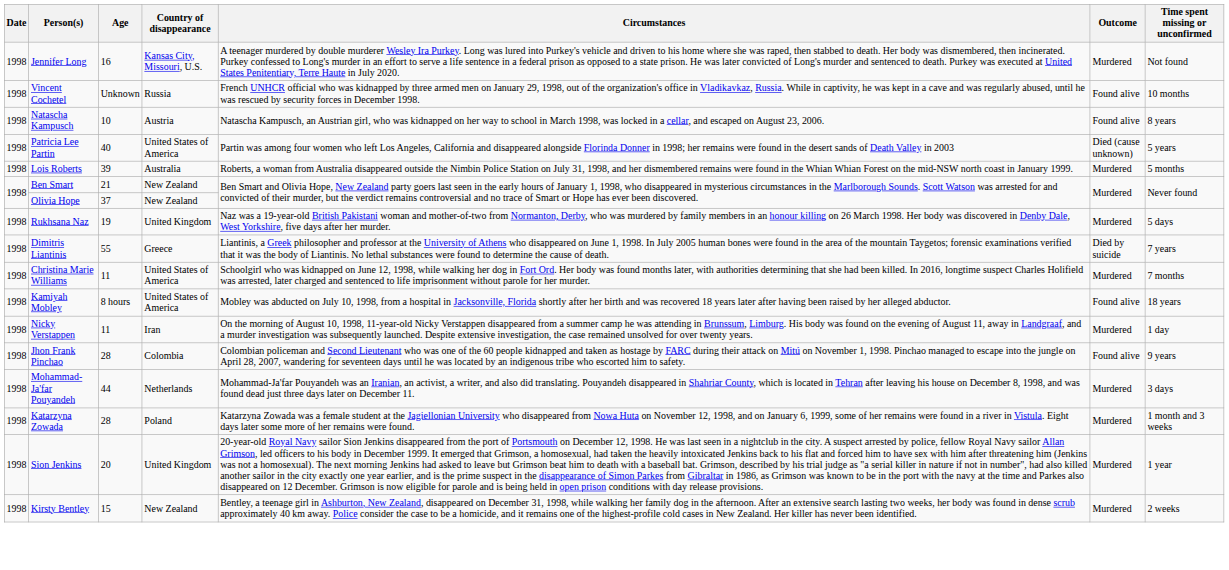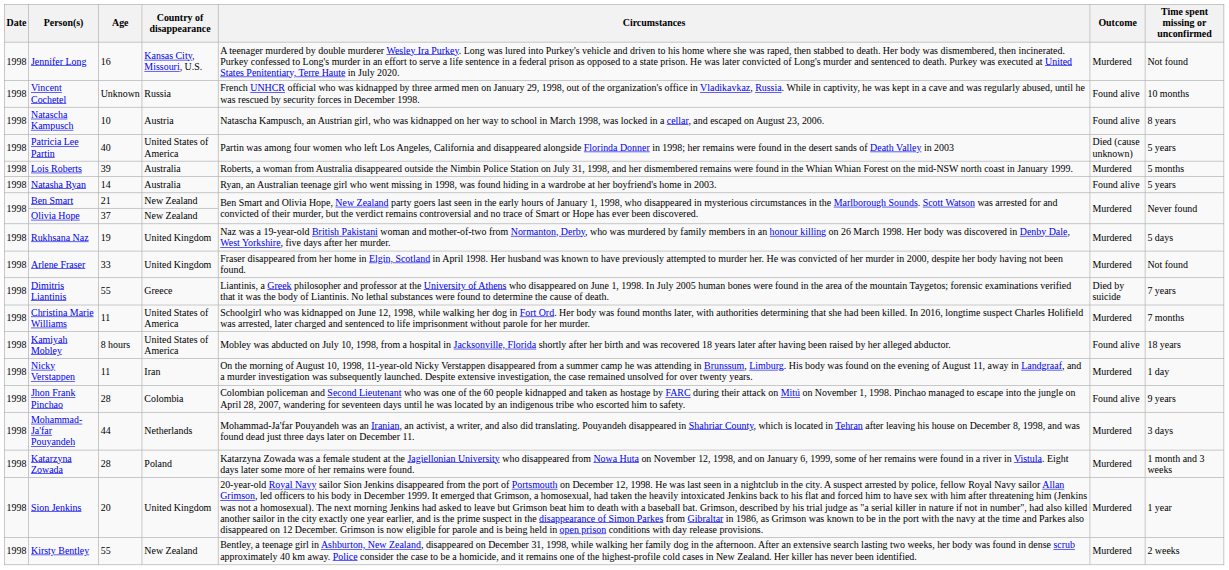+ row: 1998 | Natasha Ryan | 14 | Australia | Ryan, an Australian teenage girl who went missing in 1998, was found hiding in a wardrobe at her boyfriend's home in 2003. | Found alive | 5 years
+ row: 1998 | Arlene Fraser | 33 | United Kingdom | Fraser disappeared from her home in Elgin, Scotland in April 1998. Her husband was known to have previously attempted to murder her. He was convicted of her murder in 2000, despite her body having not been found. | Murdered | Not found
Kirsty Bentley | Age: 15 -> 55
